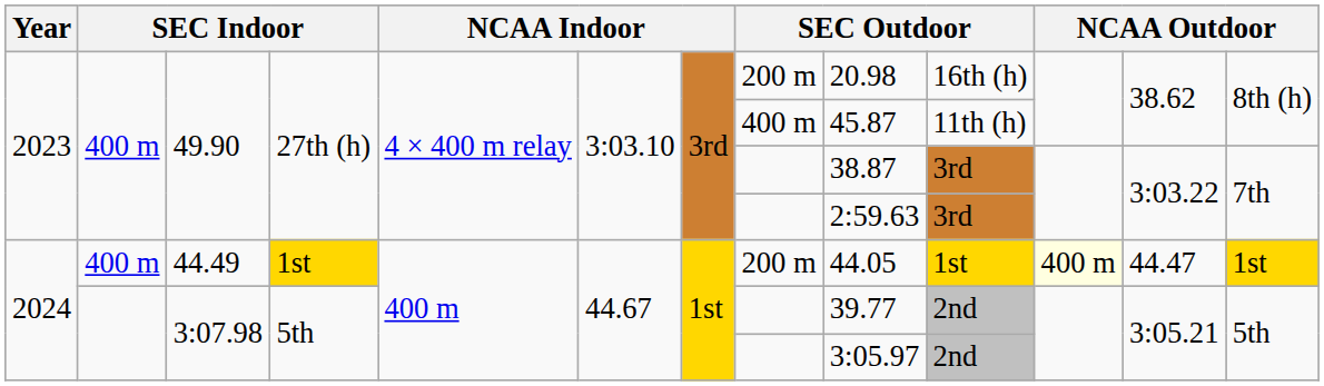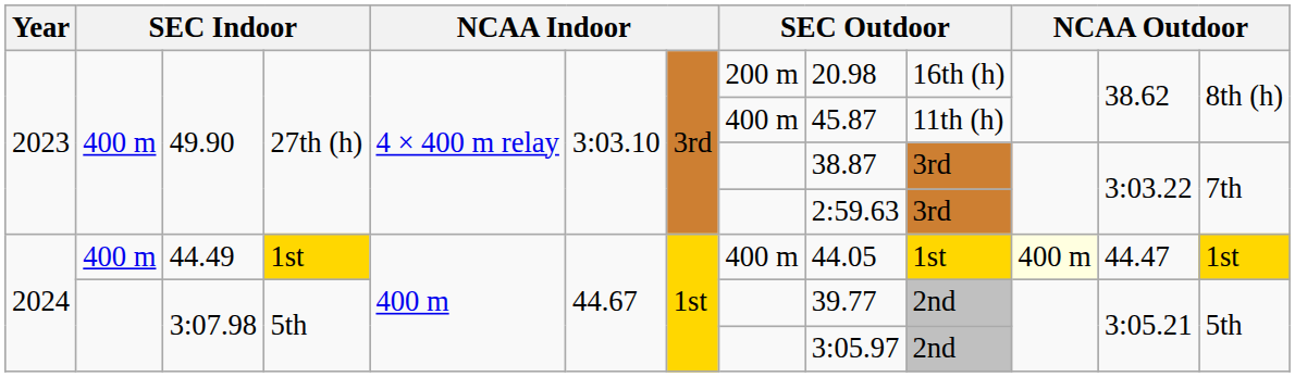44.49 | column 8: 200 m -> 400 m
